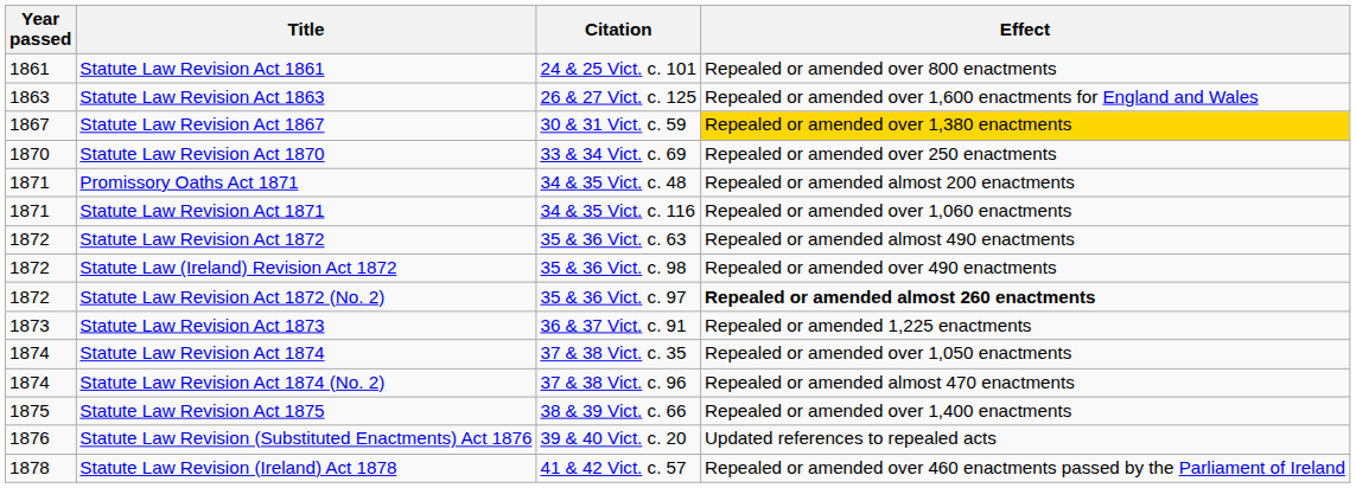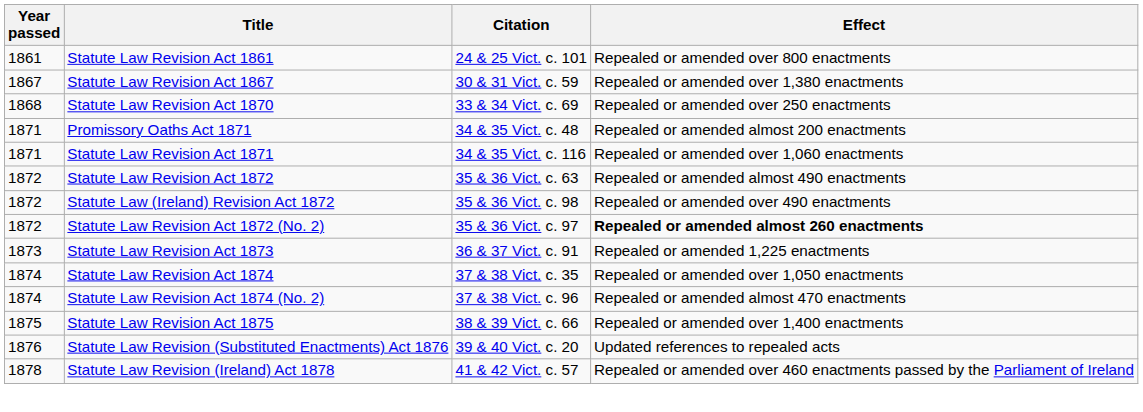- row: 1863 | Statute Law Revision Act 1863 | 26 & 27 Vict. c. 125 | Repealed or amended over 1,600 enactments for England and Wales
Statute Law Revision Act 1867 | Effect: gold background -> no background
Statute Law Revision Act 1870 | Year passed: 1870 -> 1868
